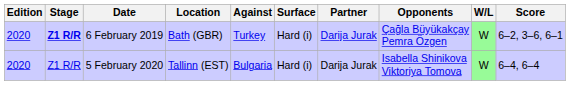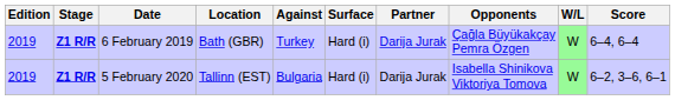6 February 2019 | Edition: 2020 -> 2019
6 February 2019 | Score: 6–2, 3–6, 6–1 -> 6–4, 6–4
5 February 2020 | Edition: 2020 -> 2019
5 February 2020 | Stage: normal -> bold
5 February 2020 | Score: 6–4, 6–4 -> 6–2, 3–6, 6–1
